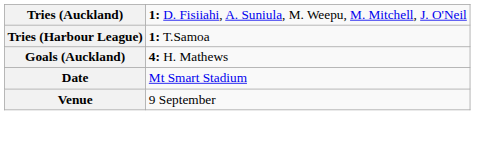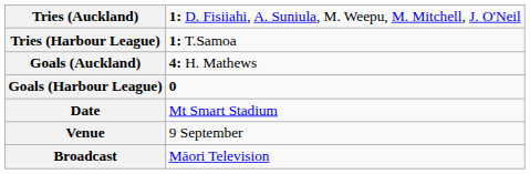+ row: Goals (Harbour League) | 0
+ row: Broadcast | Māori Television
